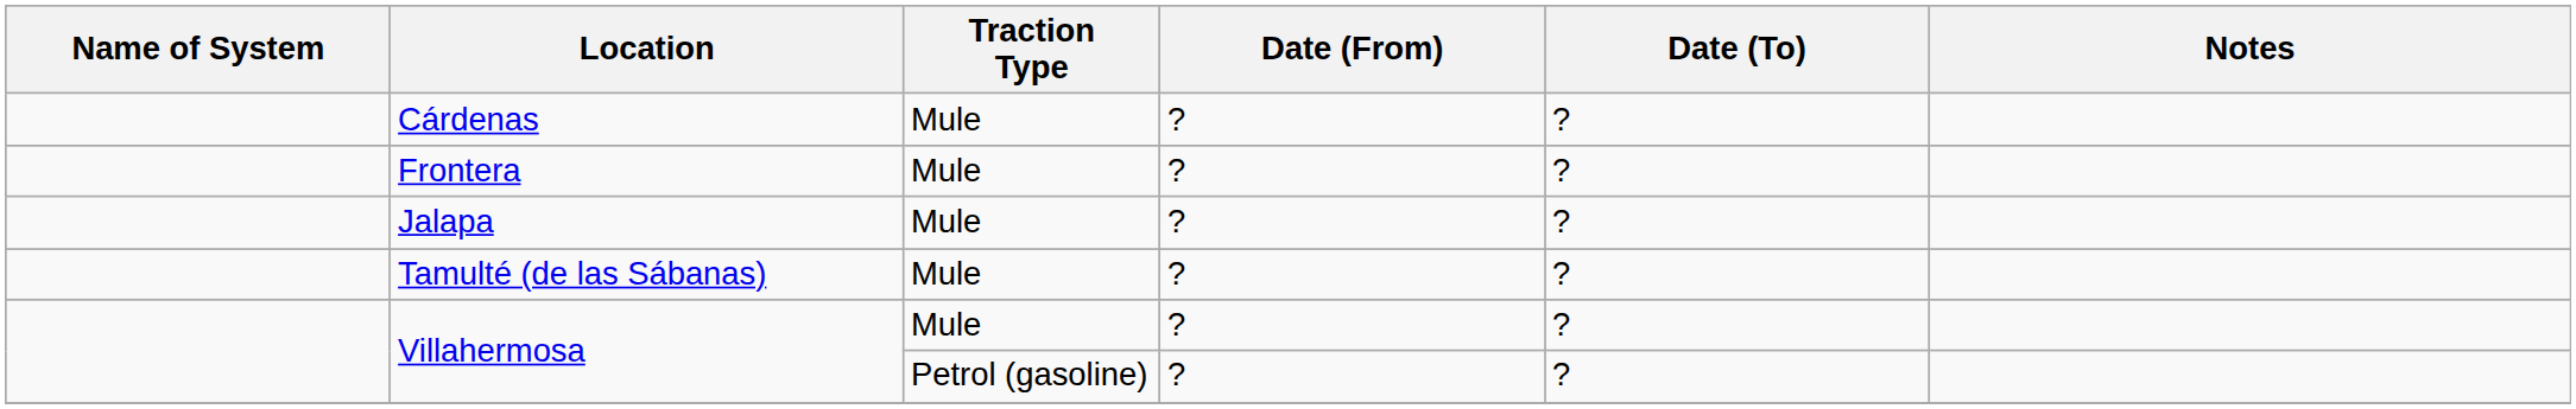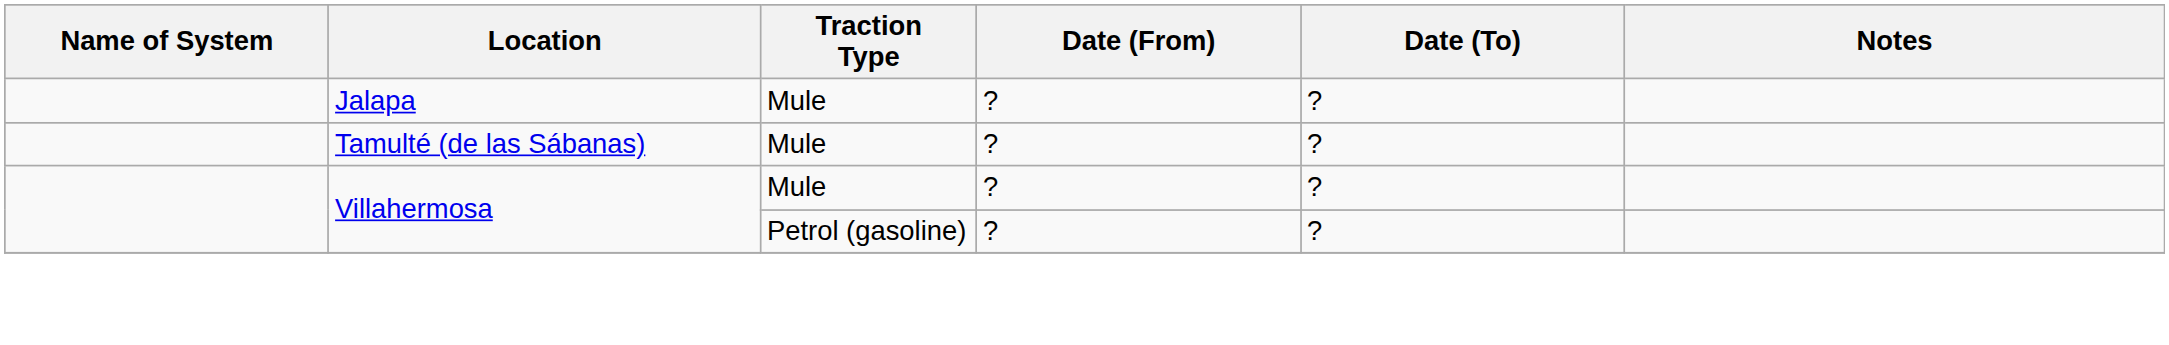- row: Cárdenas | Mule | ? | ?
- row: Frontera | Mule | ? | ?
